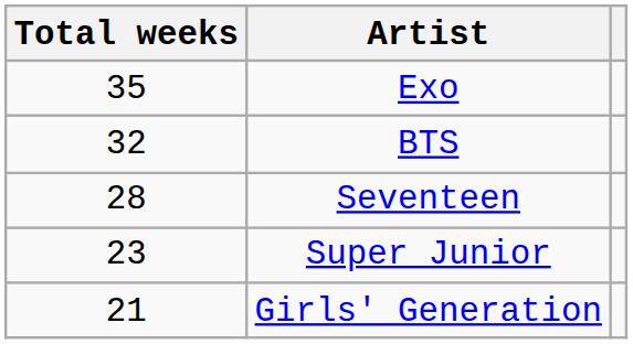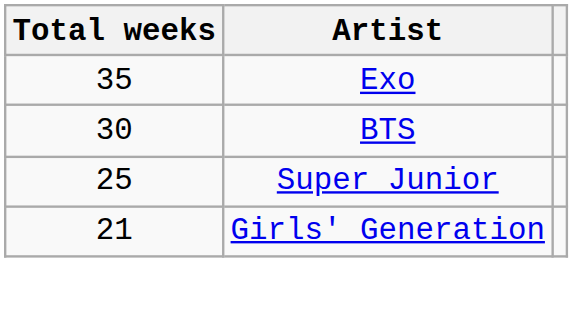BTS | Total weeks: 32 -> 30
- row: 28 | Seventeen
Super Junior | Total weeks: 23 -> 25
